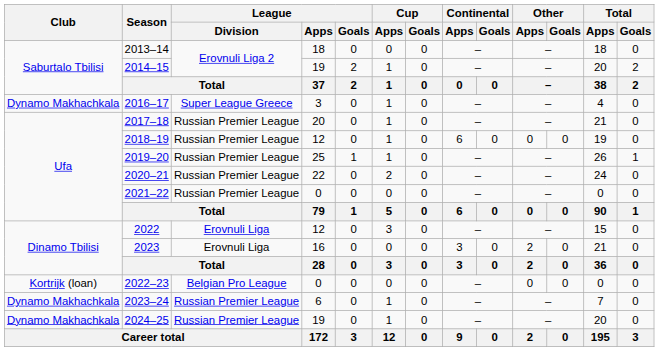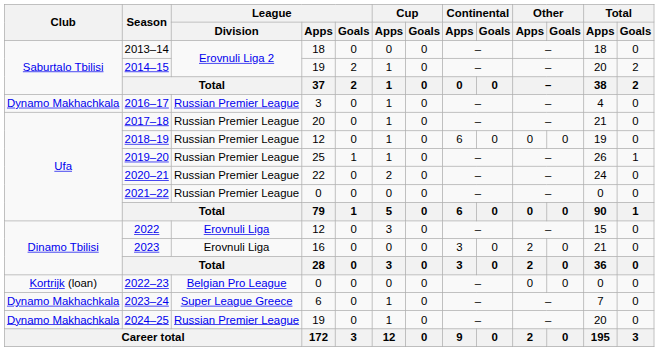2016–17 | League / Division: Super League Greece -> Russian Premier League
2023–24 | League / Division: Russian Premier League -> Super League Greece
